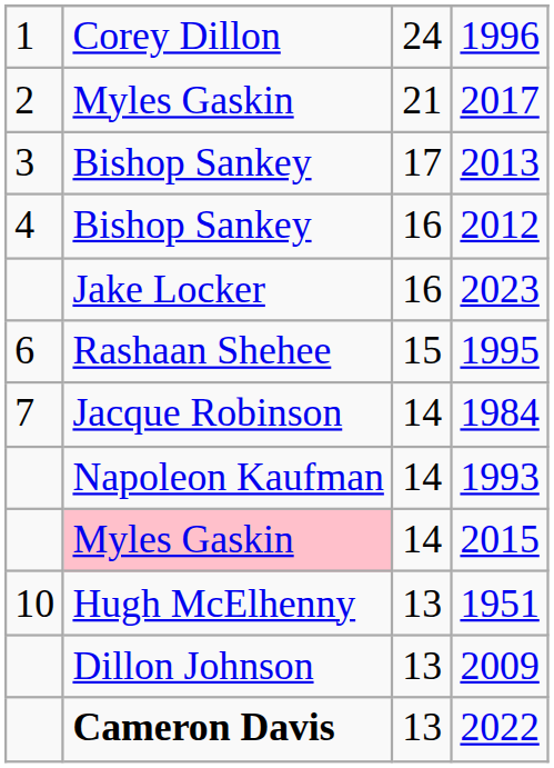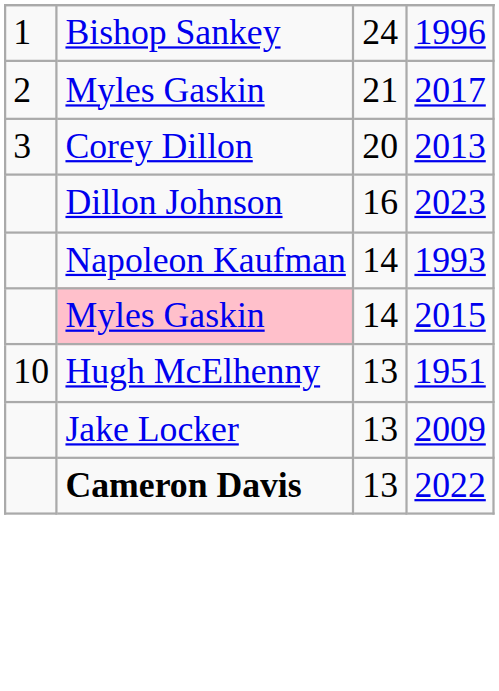1996 | column 2: Corey Dillon -> Bishop Sankey
2013 | column 2: Bishop Sankey -> Corey Dillon
2013 | column 3: 17 -> 20
- row: 4 | Bishop Sankey | 16 | 2012
2023 | column 2: Jake Locker -> Dillon Johnson
- row: 6 | Rashaan Shehee | 15 | 1995
- row: 7 | Jacque Robinson | 14 | 1984
2009 | column 2: Dillon Johnson -> Jake Locker
